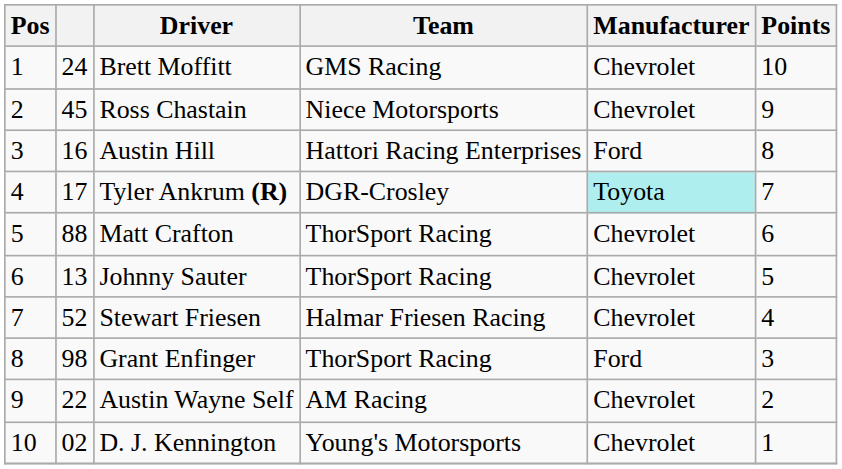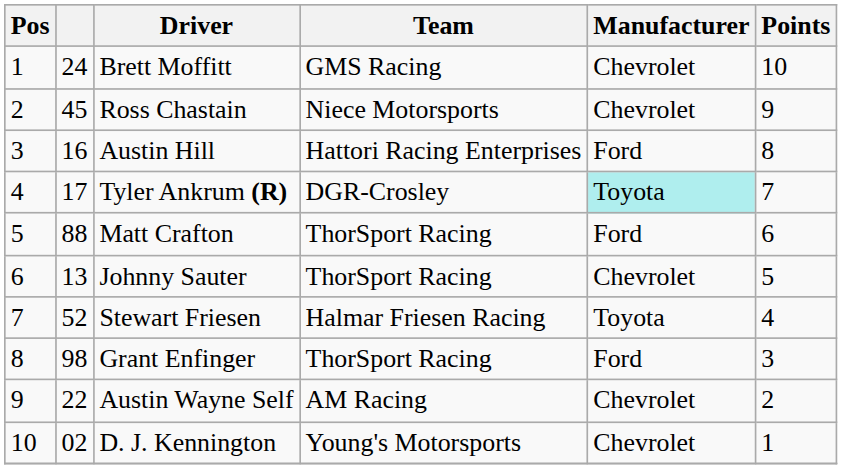Matt Crafton | Manufacturer: Chevrolet -> Ford
Stewart Friesen | Manufacturer: Chevrolet -> Toyota
